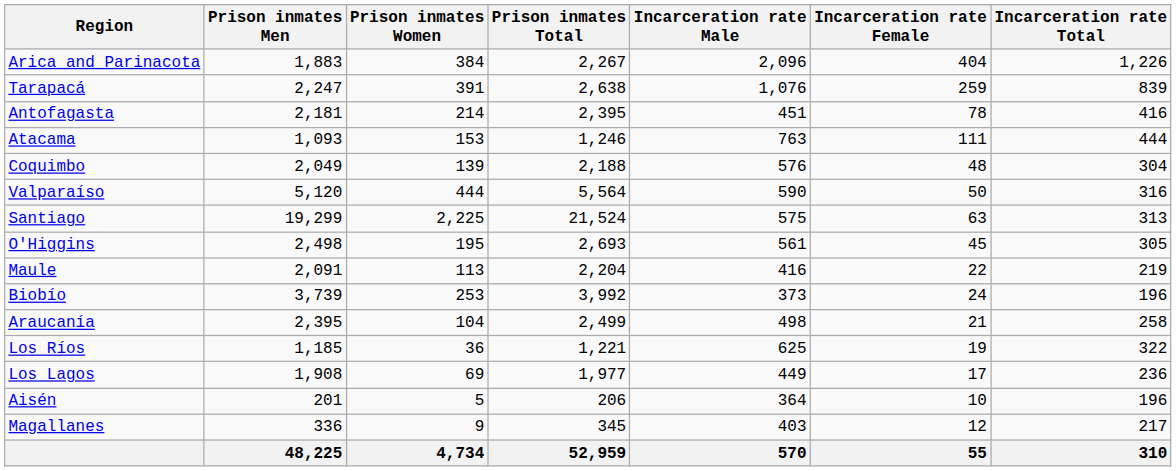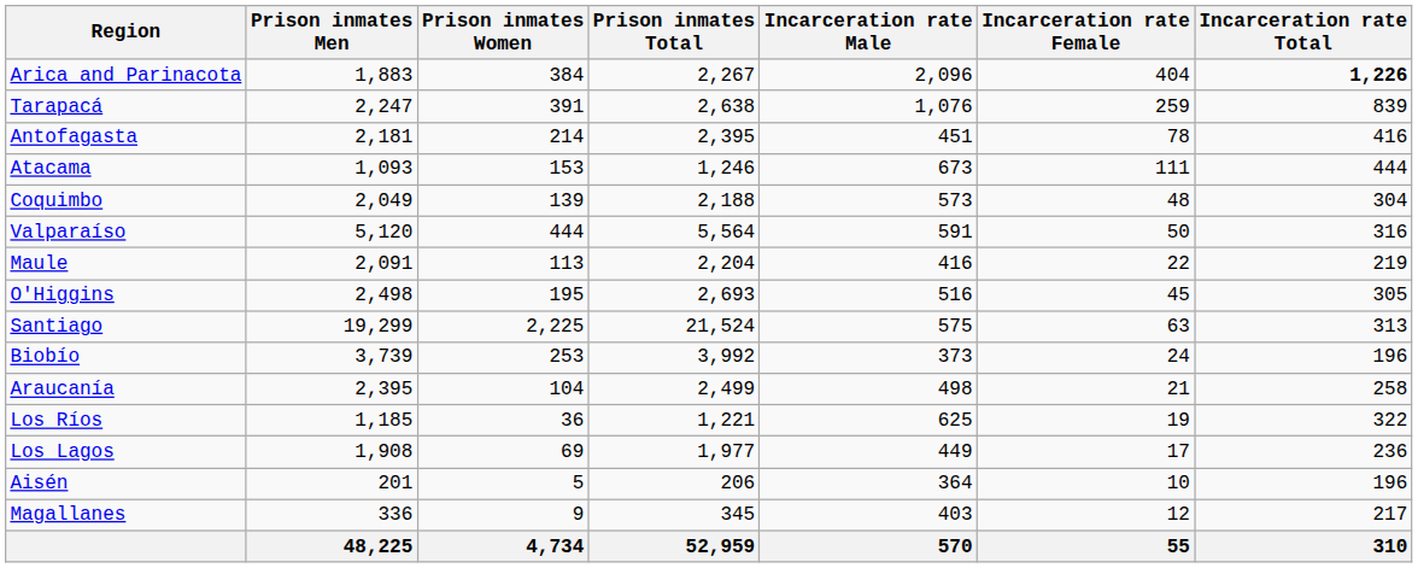Arica and Parinacota | Incarceration rate Total: normal -> bold
Atacama | Incarceration rate Male: 763 -> 673
Coquimbo | Incarceration rate Male: 576 -> 573
Valparaíso | Incarceration rate Male: 590 -> 591
rows swapped: Santiago <-> Maule
O'Higgins | Incarceration rate Male: 561 -> 516
